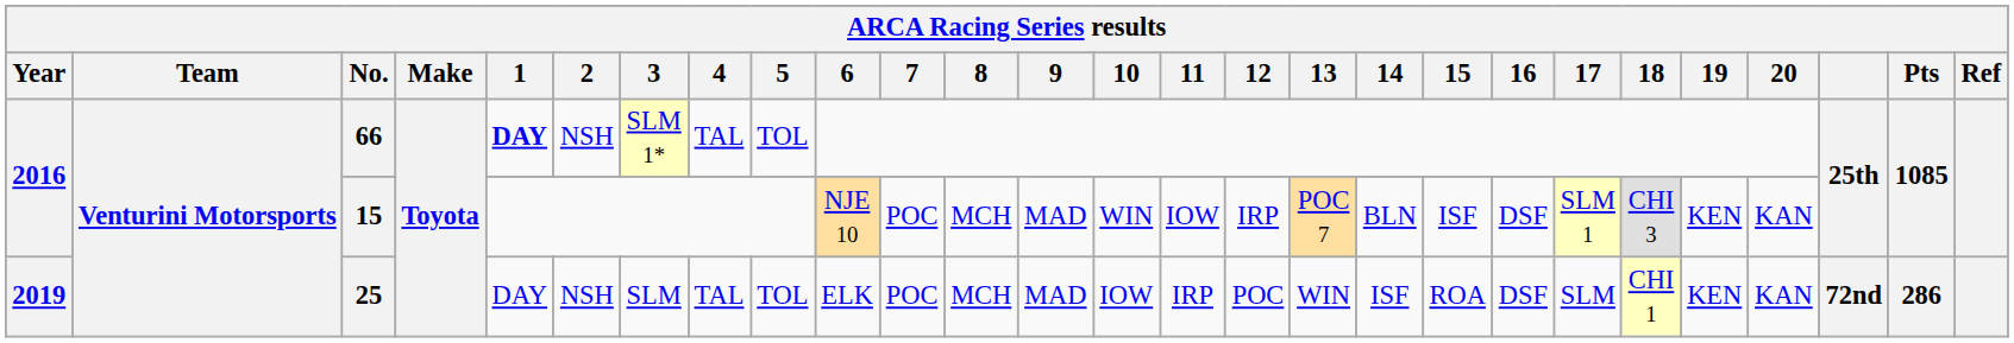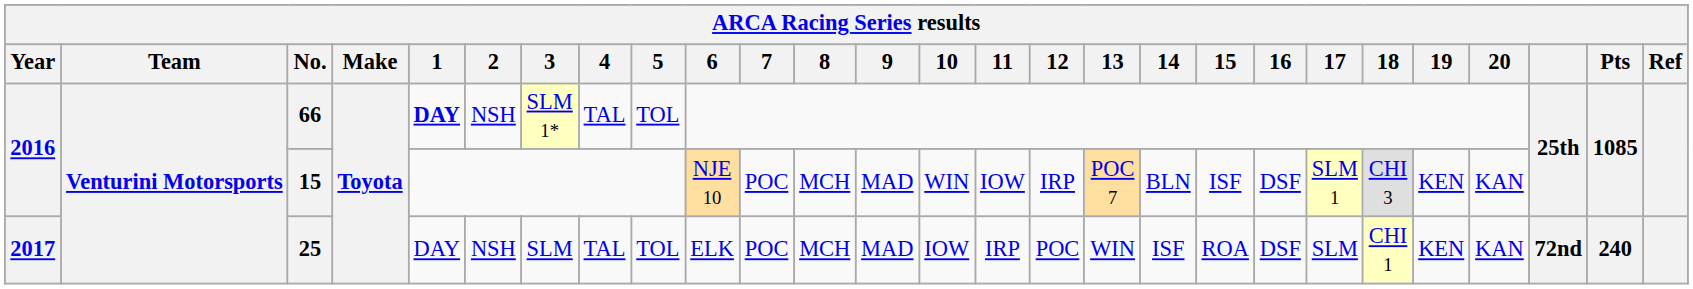25 | Year: 2019 -> 2017
25 | Pts: 286 -> 240
